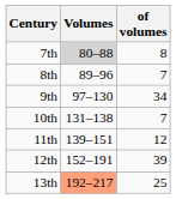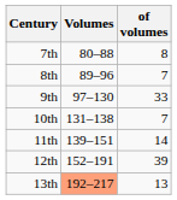7th | Volumes: lightgrey background -> no background
9th | of volumes: 34 -> 33
11th | of volumes: 12 -> 14
13th | of volumes: 25 -> 13
